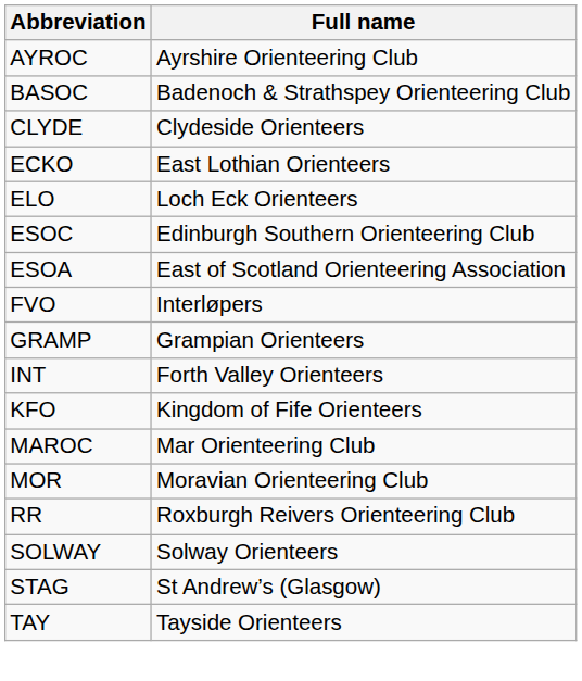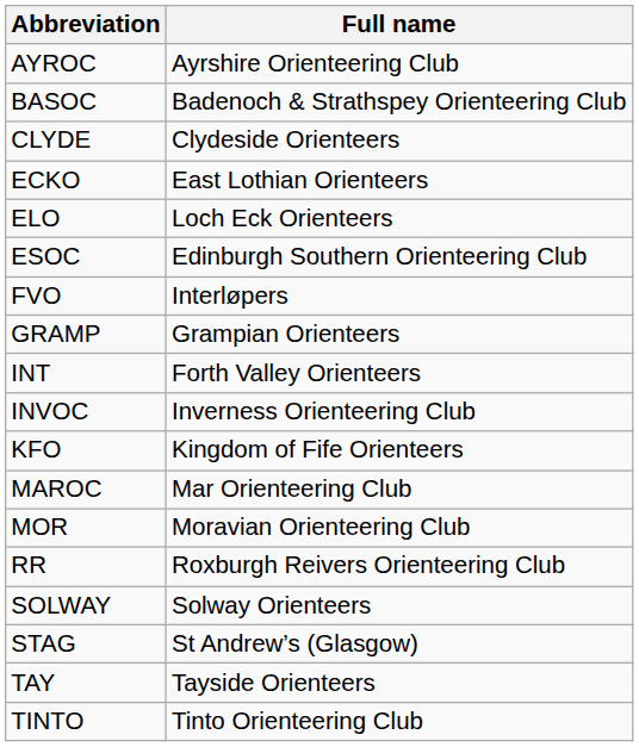- row: ESOA | East of Scotland Orienteering Association
+ row: INVOC | Inverness Orienteering Club
+ row: TINTO | Tinto Orienteering Club
